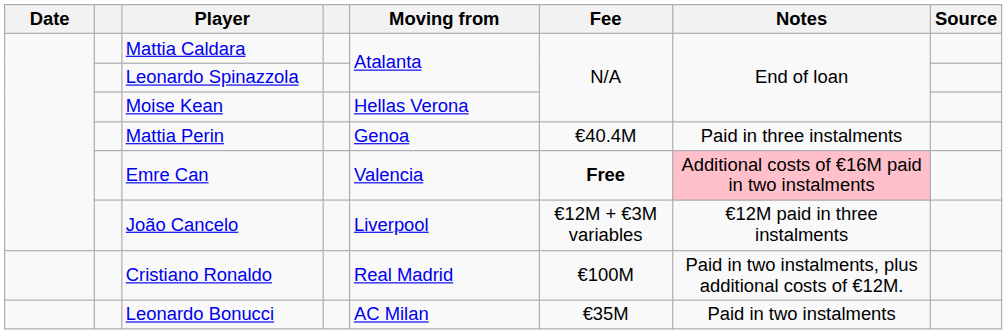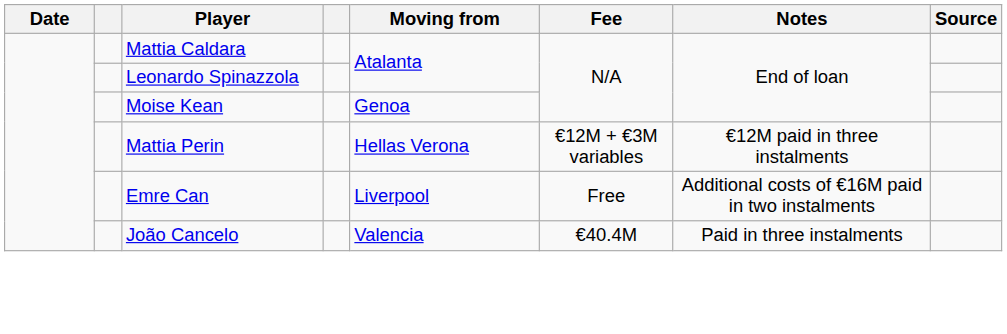Moise Kean | Moving from: Hellas Verona -> Genoa
Mattia Perin | Moving from: Genoa -> Hellas Verona
Mattia Perin | Fee: €40.4M -> €12M + €3M variables
Mattia Perin | Notes: Paid in three instalments -> €12M paid in three instalments
Emre Can | Moving from: Valencia -> Liverpool
Emre Can | Fee: bold -> normal
Emre Can | Notes: pink background -> no background
João Cancelo | Moving from: Liverpool -> Valencia
João Cancelo | Fee: €12M + €3M variables -> €40.4M
João Cancelo | Notes: €12M paid in three instalments -> Paid in three instalments
- row: Cristiano Ronaldo | Real Madrid | €100M | Paid in two instalments, plus additional costs of €12M.
- row: Leonardo Bonucci | AC Milan | €35M | Paid in two instalments
